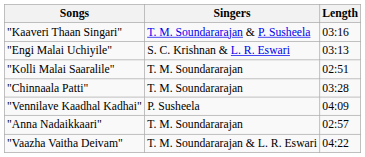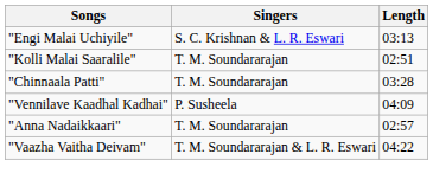- row: "Kaaveri Thaan Singari" | T. M. Soundararajan & P. Susheela | 03:16
